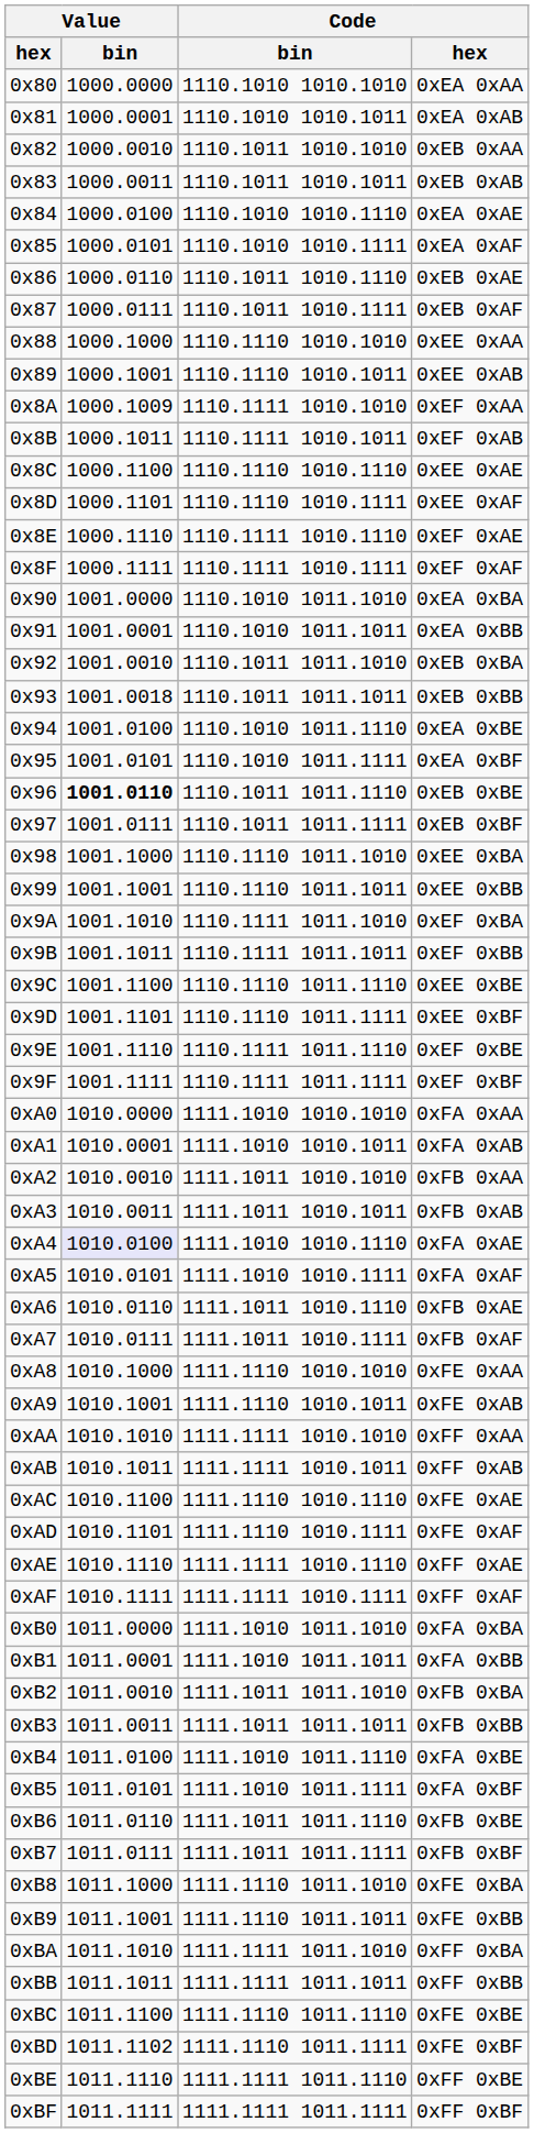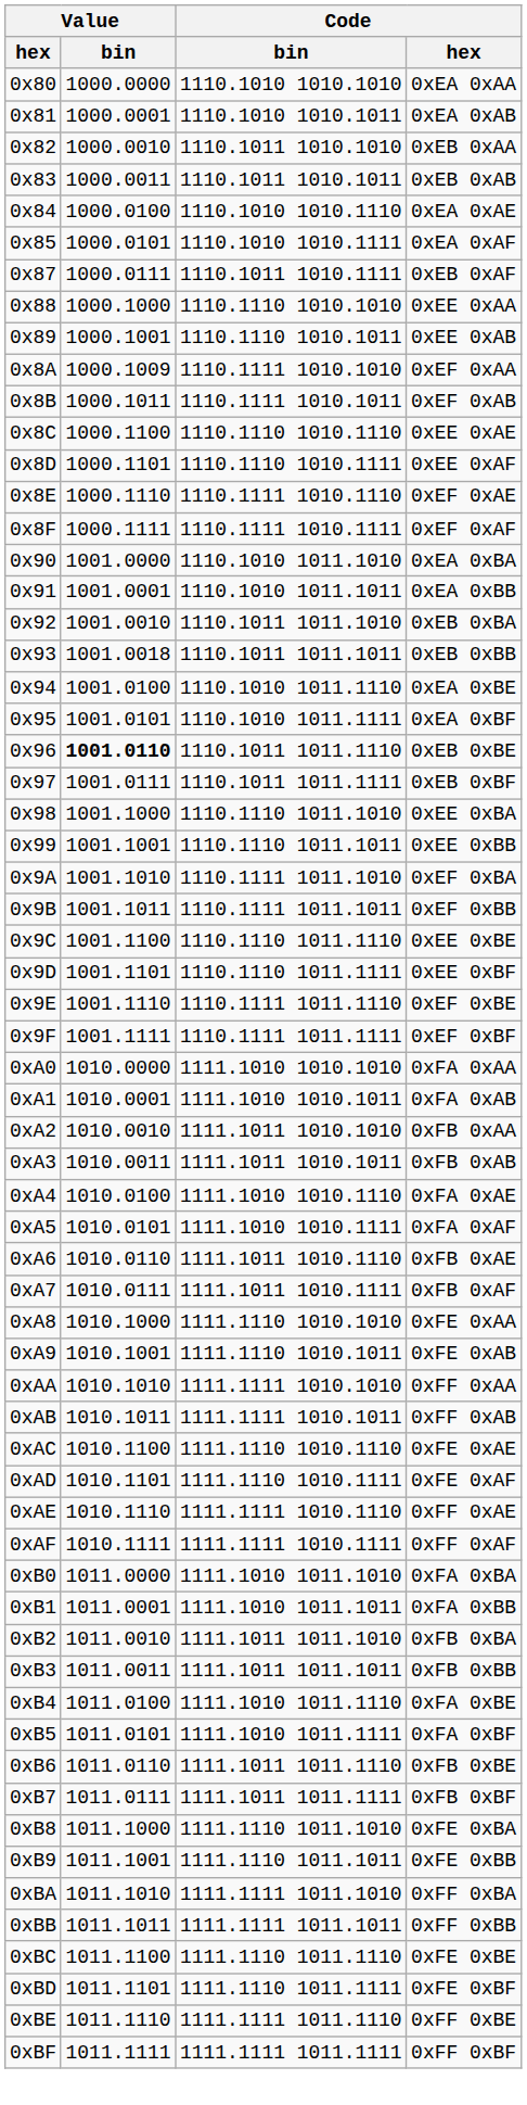- row: 0x86 | 1000.0110 | 1110.1011 1010.1110 | 0xEB 0xAE
0xA4 | Value / bin: lavender background -> no background
0xBD | Value / bin: 1011.1102 -> 1011.1101
